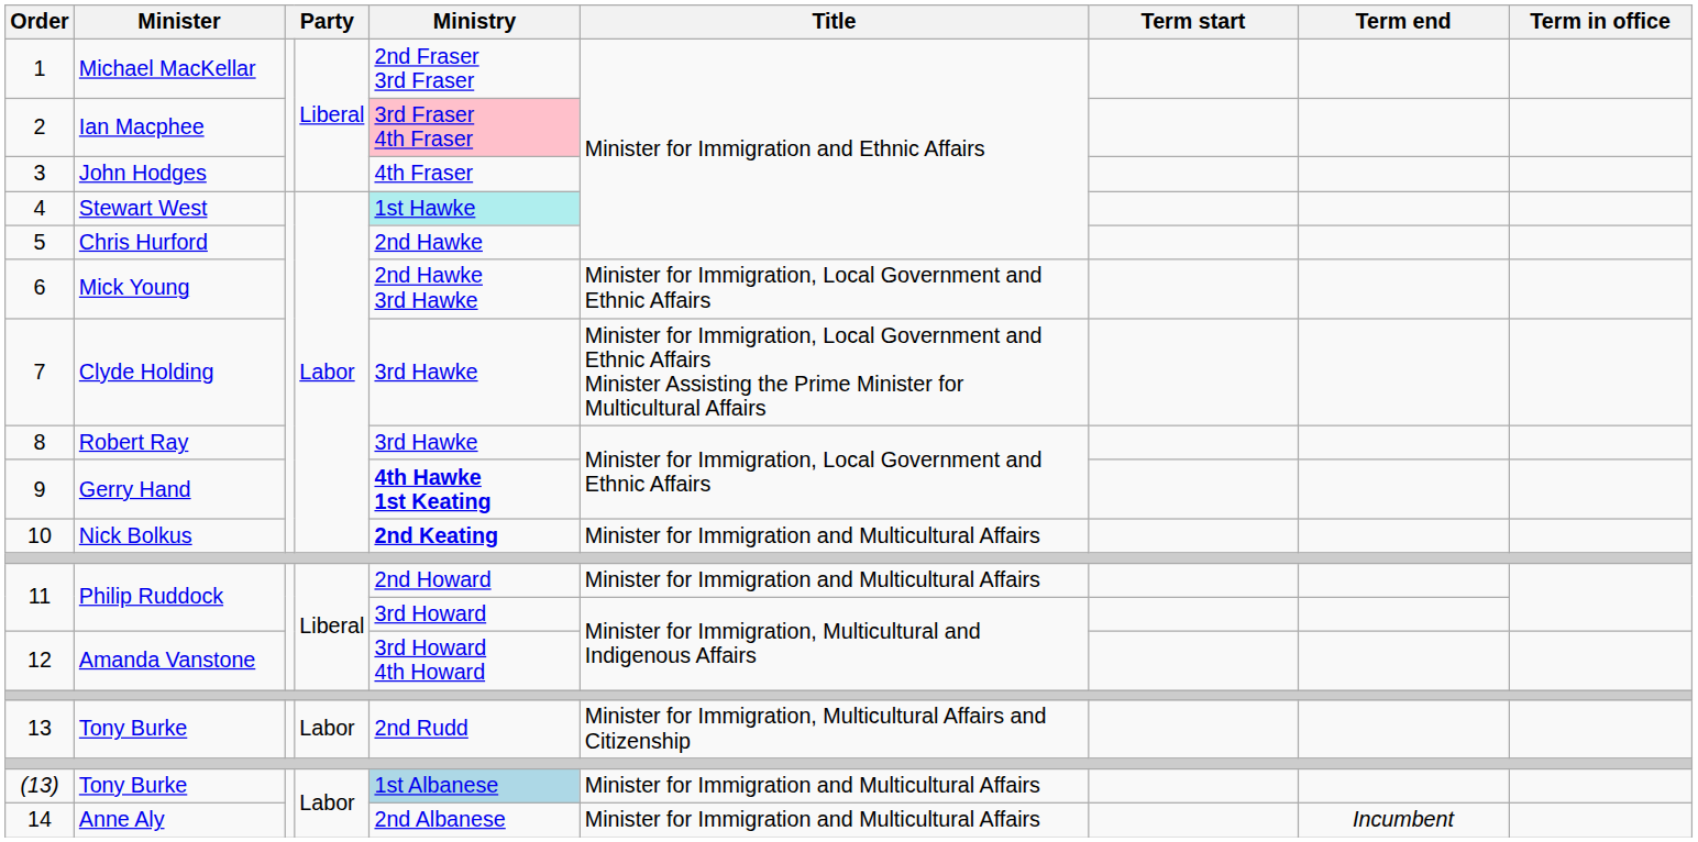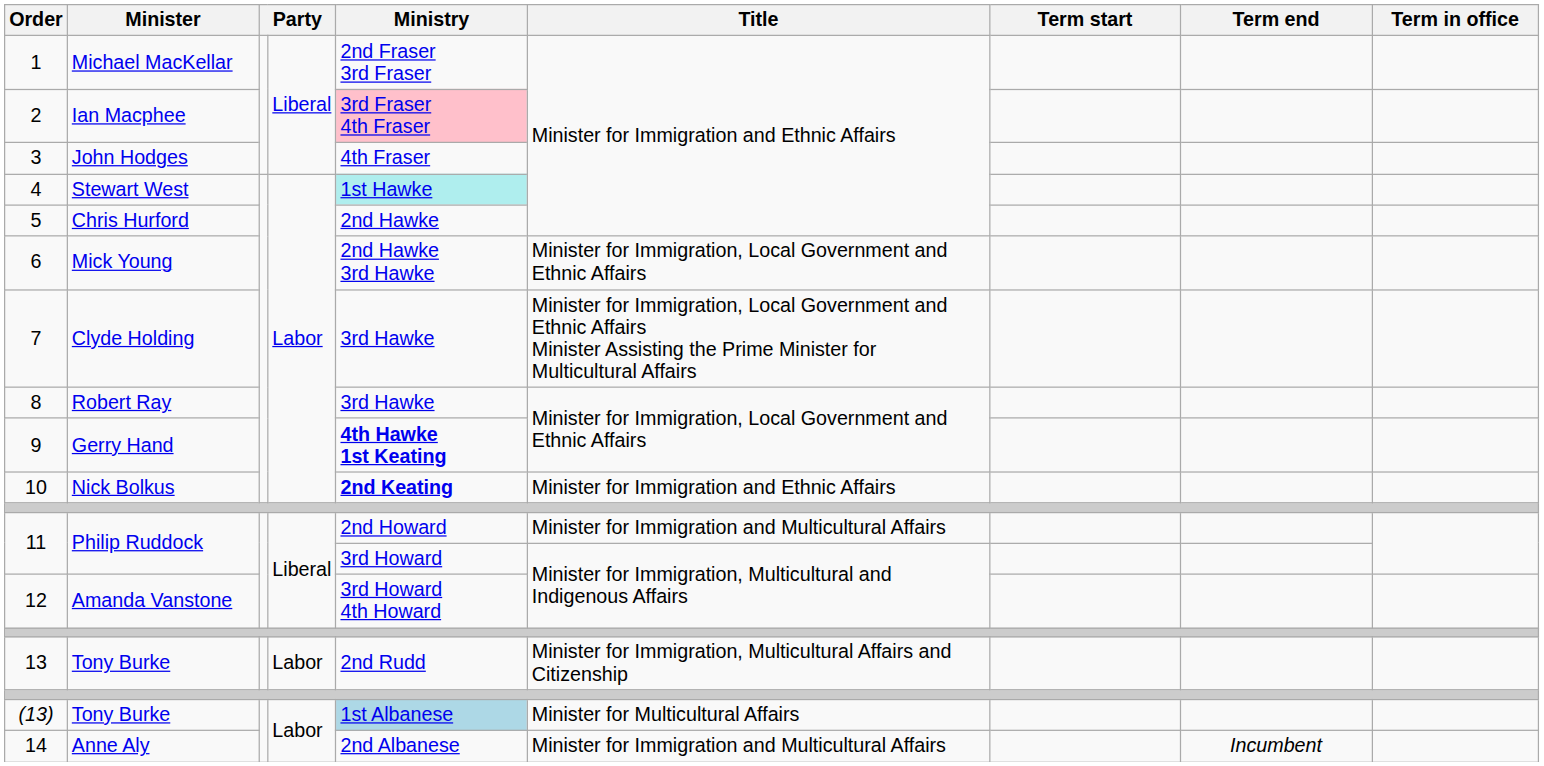10 | Title: Minister for Immigration and Multicultural Affairs -> Minister for Immigration and Ethnic Affairs
(13) | Title: Minister for Immigration and Multicultural Affairs -> Minister for Multicultural Affairs
